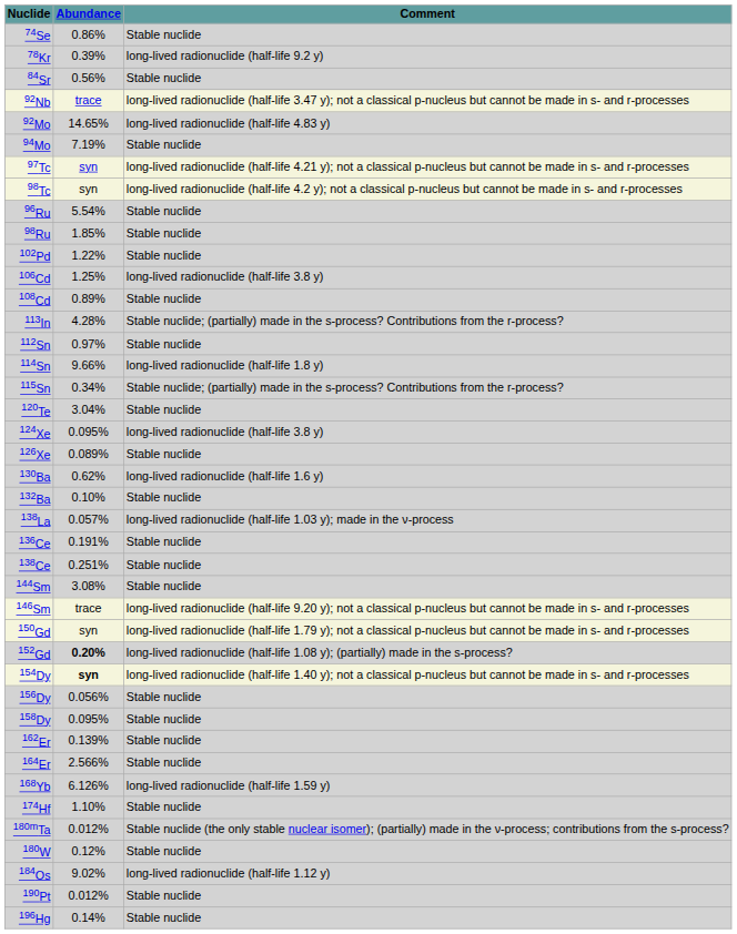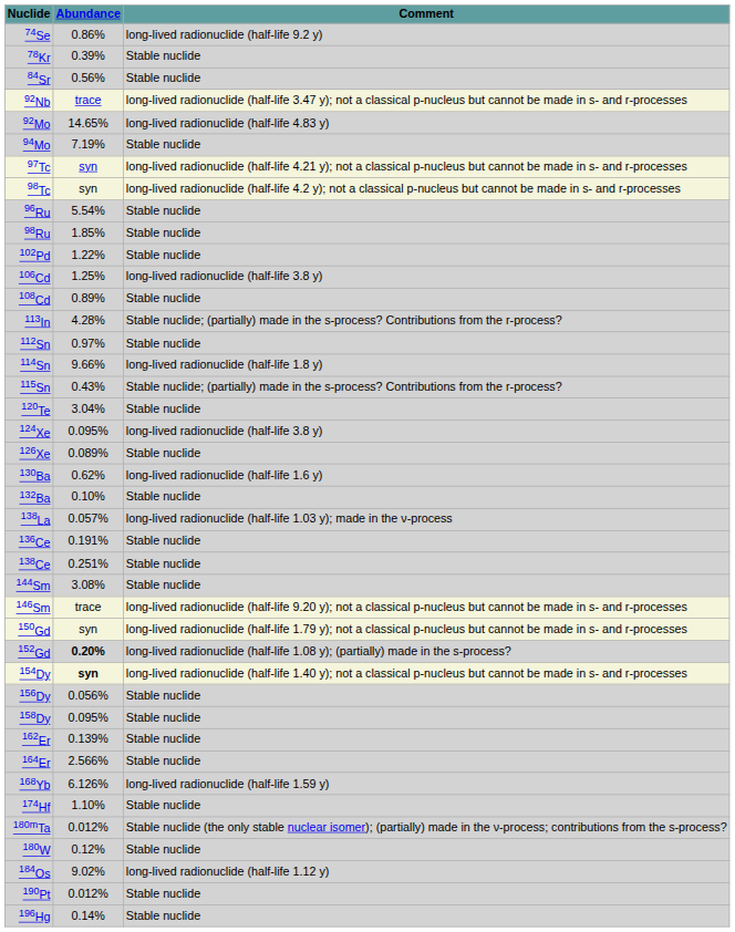74Se | Comment: Stable nuclide -> long-lived radionuclide (half-life 9.2 y)
78Kr | Comment: long-lived radionuclide (half-life 9.2 y) -> Stable nuclide
115Sn | Abundance: 0.34% -> 0.43%
